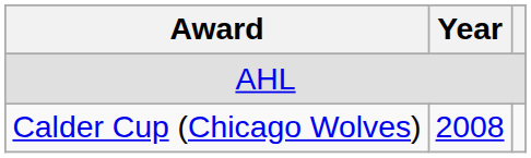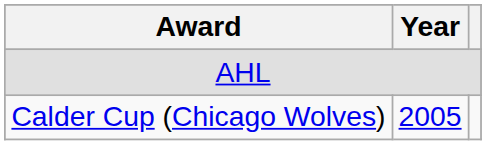Calder Cup (Chicago Wolves) | Year: 2008 -> 2005
